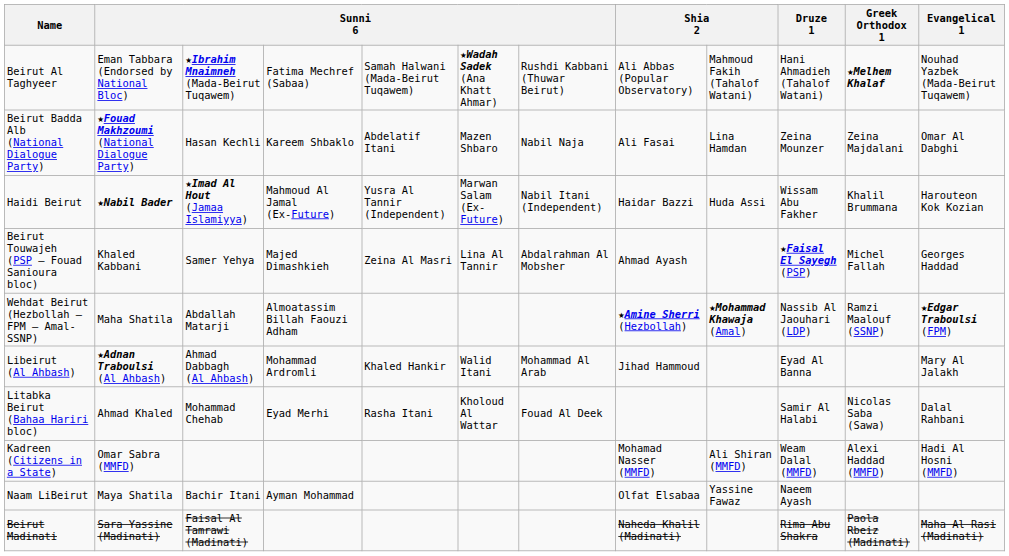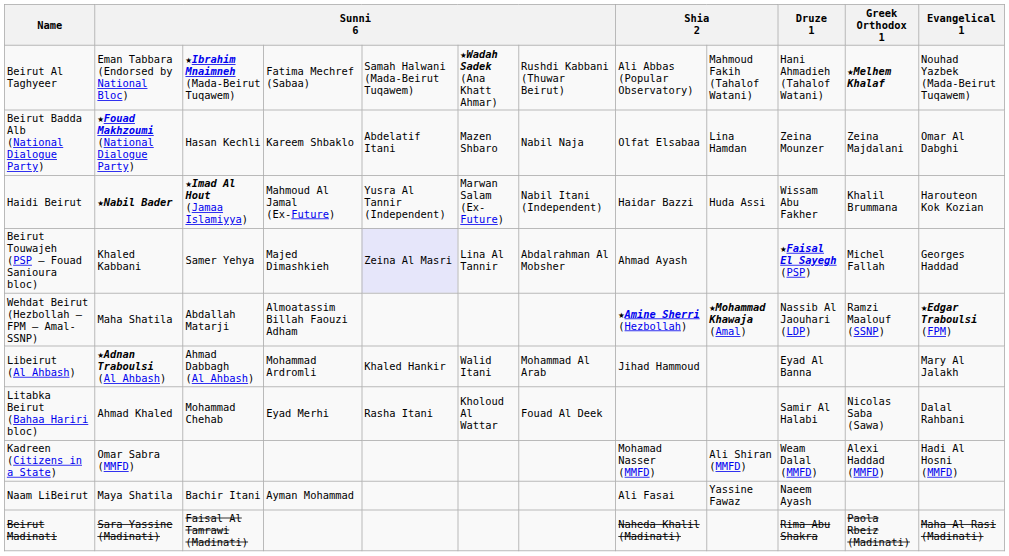Beirut Badda Alb (National Dialogue Party) | column 8: Ali Fasai -> Olfat Elsabaa
Beirut Touwajeh (PSP – Fouad Sanioura bloc) | column 5: no background -> lavender background
Naam LiBeirut | column 8: Olfat Elsabaa -> Ali Fasai
